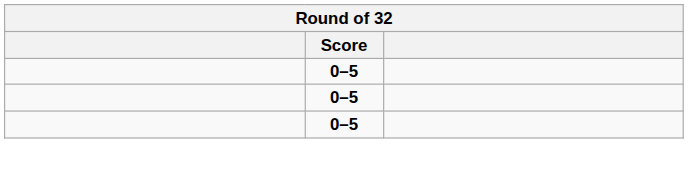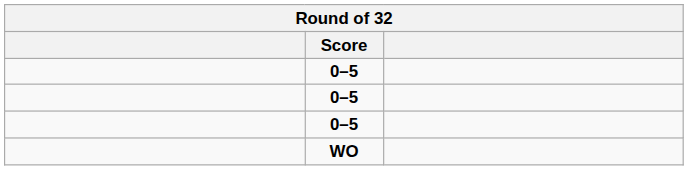+ row: WO
